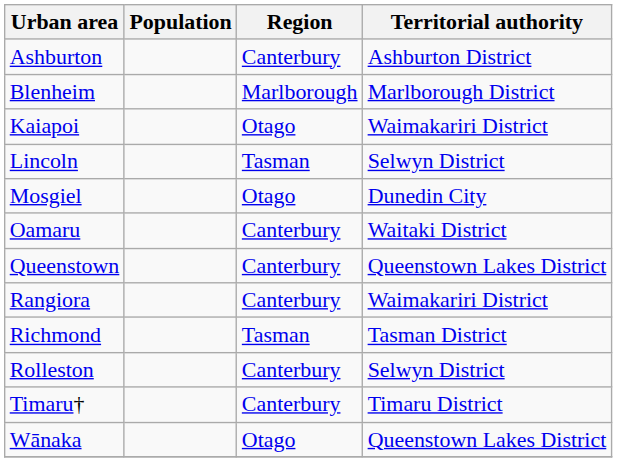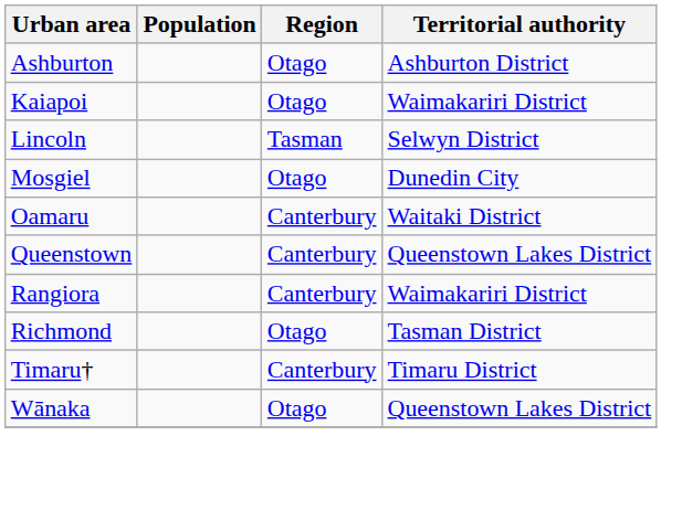Ashburton | Region: Canterbury -> Otago
- row: Blenheim | Marlborough | Marlborough District
Richmond | Region: Tasman -> Otago
- row: Rolleston | Canterbury | Selwyn District
